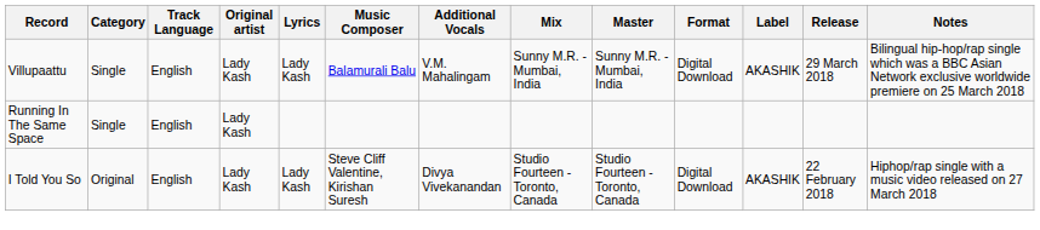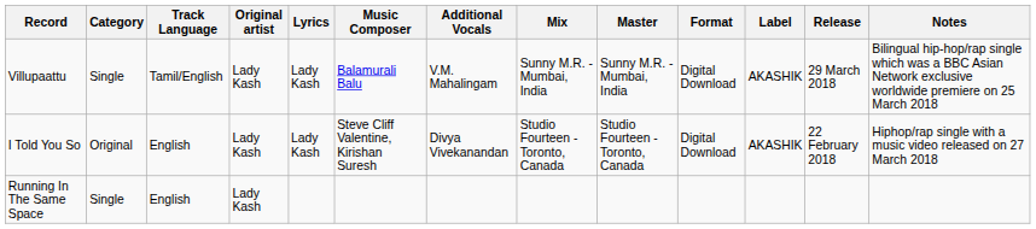Villupaattu | Track Language: English -> Tamil/English
rows swapped: I Told You So <-> Running In The Same Space
